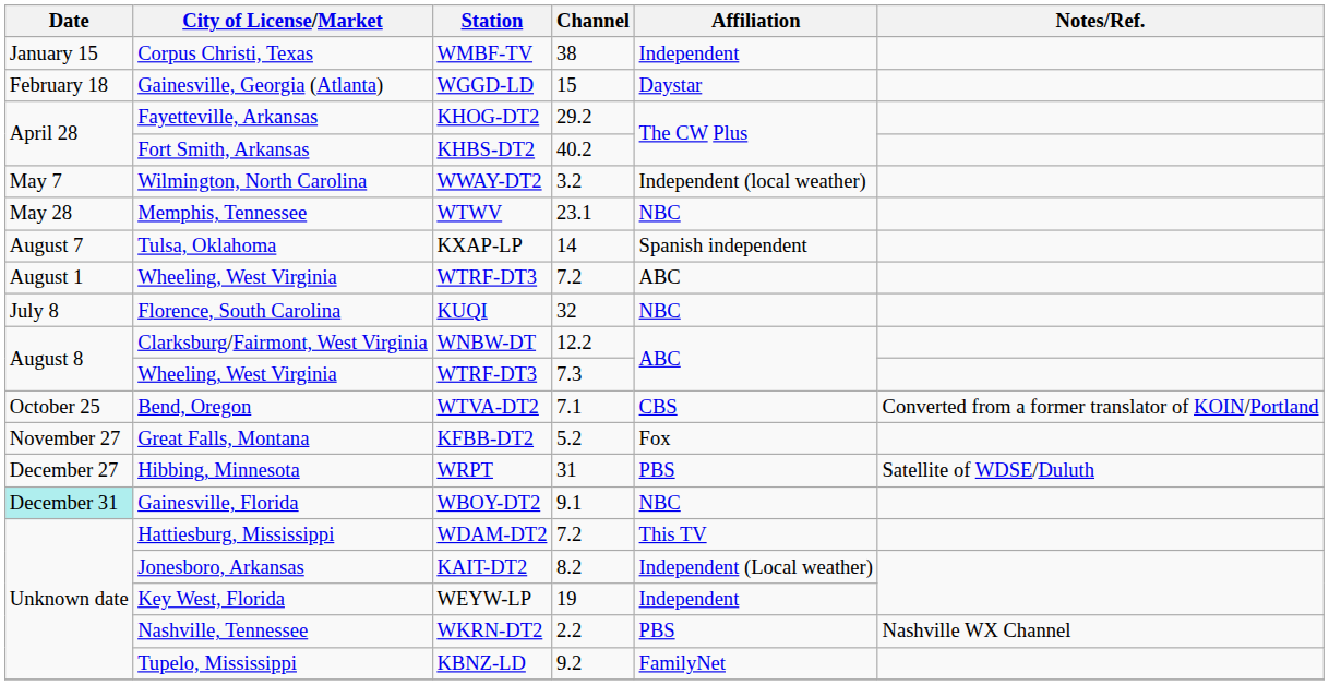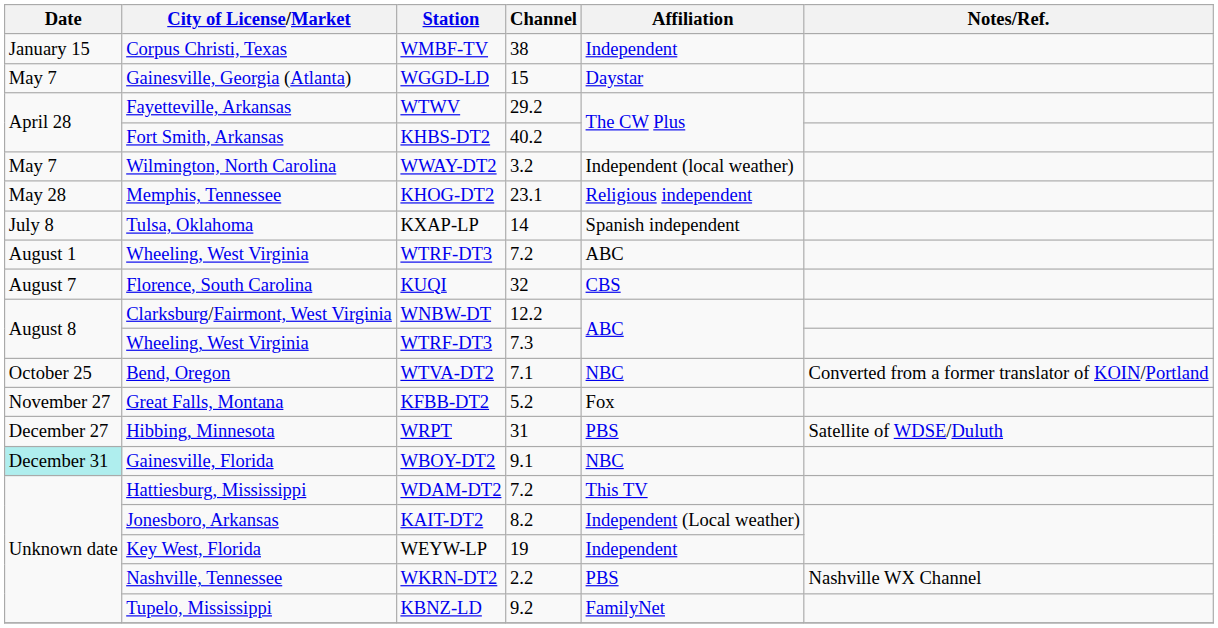Gainesville, Georgia (Atlanta) | Date: February 18 -> May 7
Fayetteville, Arkansas | Station: KHOG-DT2 -> WTWV
Memphis, Tennessee | Station: WTWV -> KHOG-DT2
Memphis, Tennessee | Affiliation: NBC -> Religious independent
Tulsa, Oklahoma | Date: August 7 -> July 8
Florence, South Carolina | Date: July 8 -> August 7
Florence, South Carolina | Affiliation: NBC -> CBS
Bend, Oregon | Affiliation: CBS -> NBC
